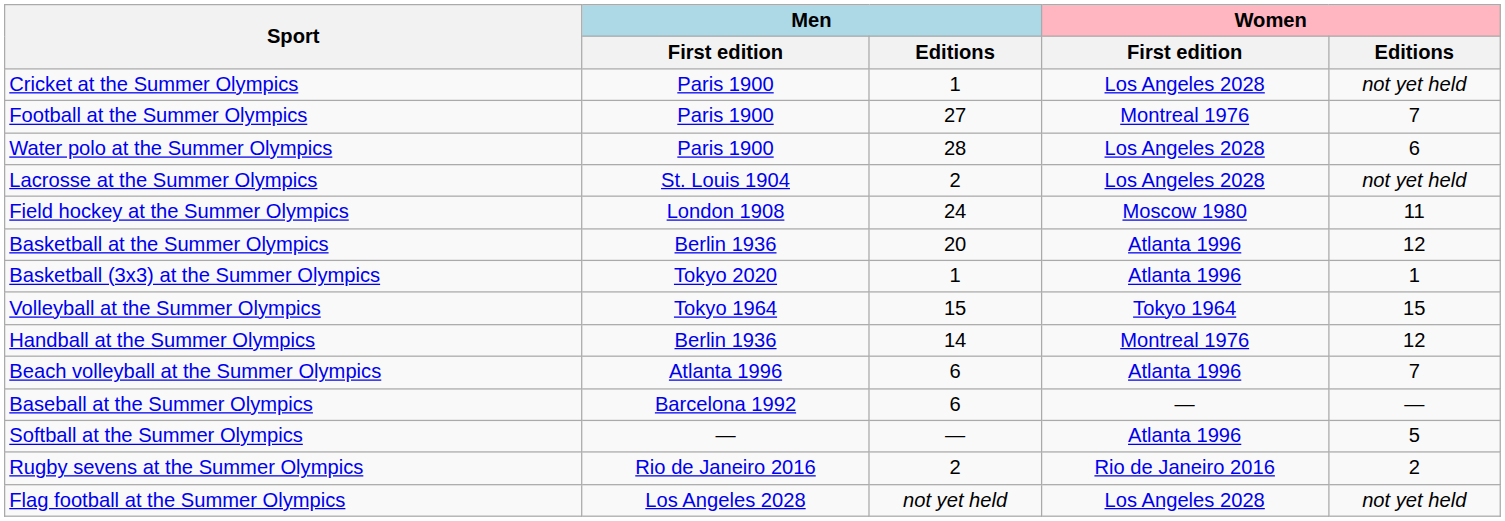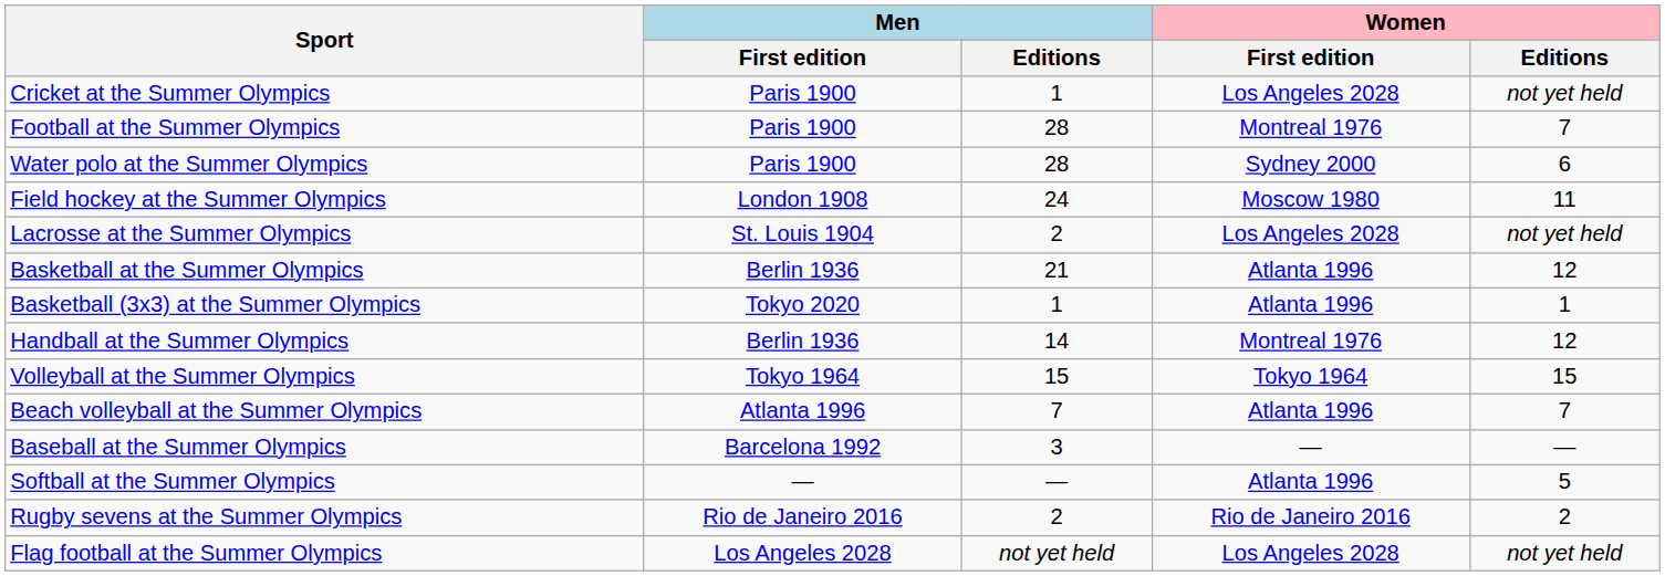Football at the Summer Olympics | Men / Editions: 27 -> 28
Water polo at the Summer Olympics | Women / First edition: Los Angeles 2028 -> Sydney 2000
rows swapped: Lacrosse at the Summer Olympics <-> Field hockey at the Summer Olympics
Basketball at the Summer Olympics | Men / Editions: 20 -> 21
rows swapped: Handball at the Summer Olympics <-> Volleyball at the Summer Olympics
Beach volleyball at the Summer Olympics | Men / Editions: 6 -> 7
Baseball at the Summer Olympics | Men / Editions: 6 -> 3
